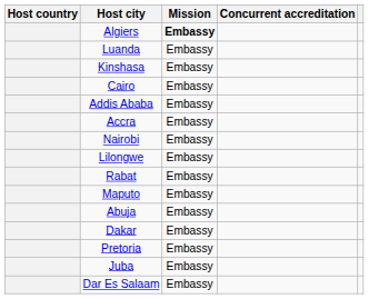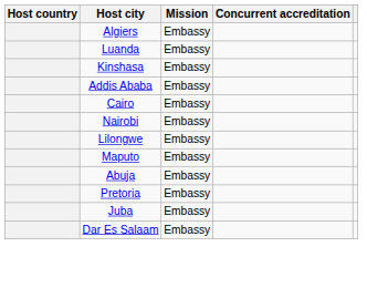Algiers | Mission: bold -> normal
rows swapped: Cairo <-> Addis Ababa
- row: Accra | Embassy
- row: Rabat | Embassy
- row: Dakar | Embassy
